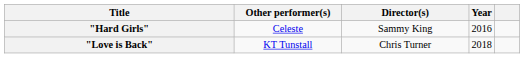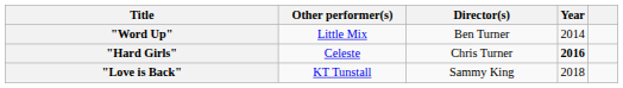+ row: "Word Up" | Little Mix | Ben Turner | 2014
"Hard Girls" | Director(s): Sammy King -> Chris Turner
"Hard Girls" | Year: normal -> bold
"Love is Back" | Director(s): Chris Turner -> Sammy King
